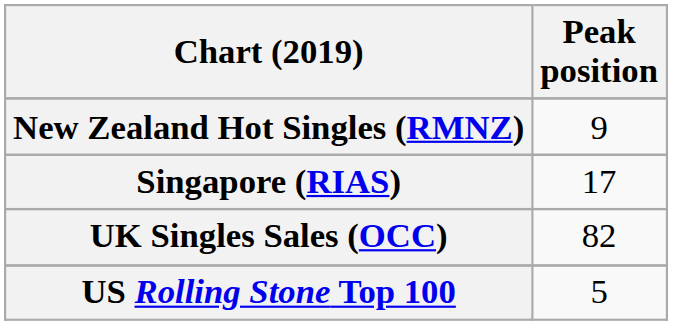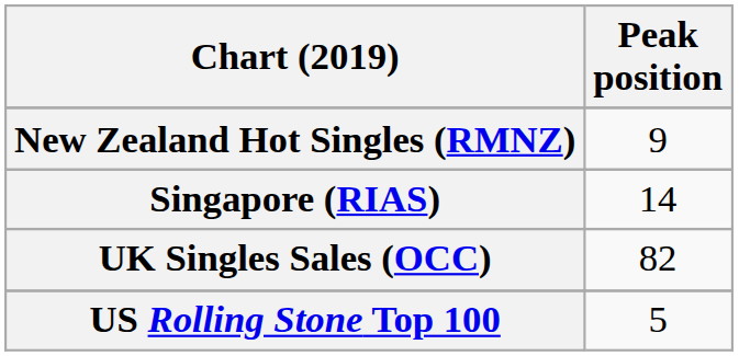Singapore (RIAS) | Peak position: 17 -> 14
